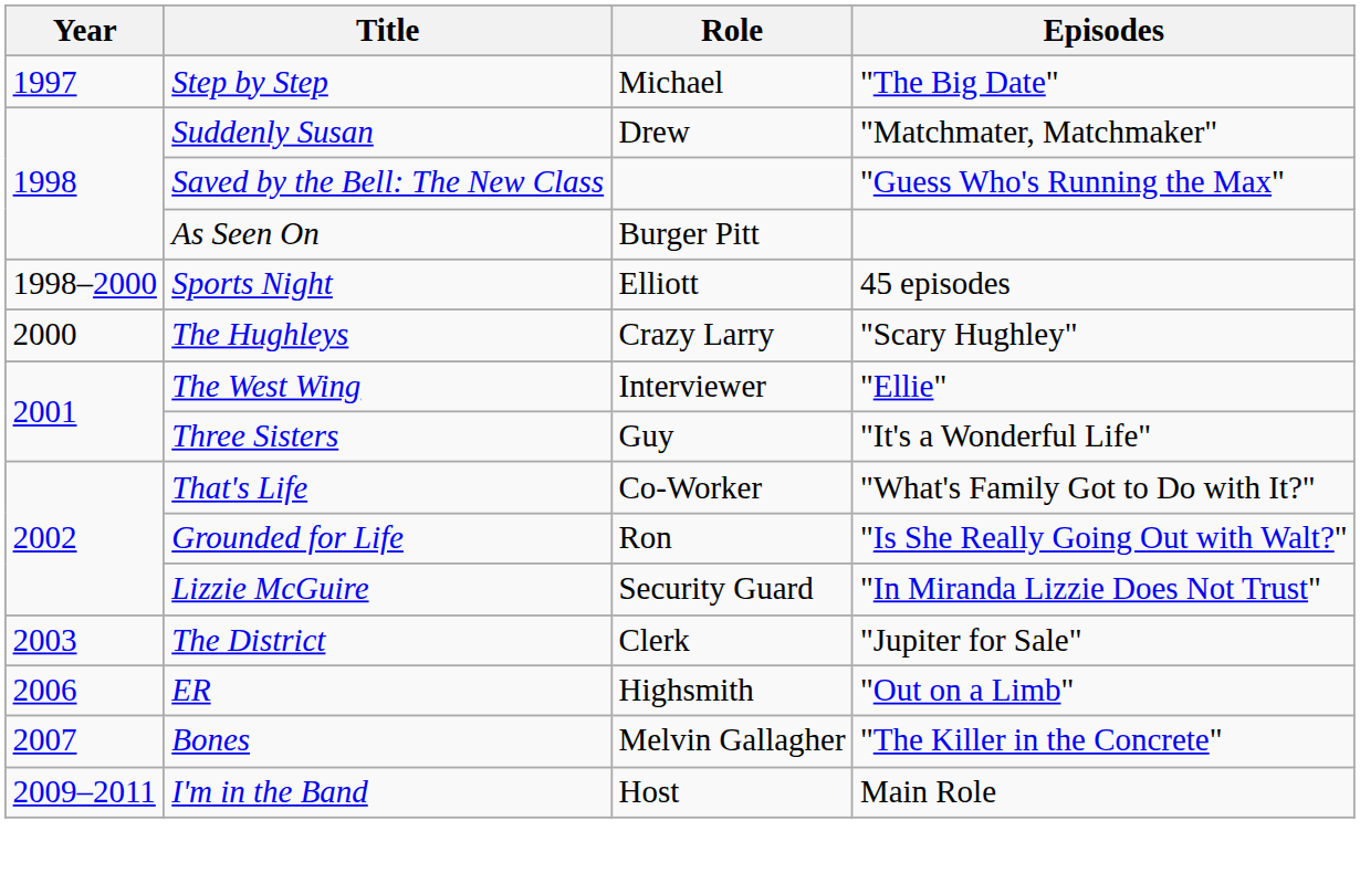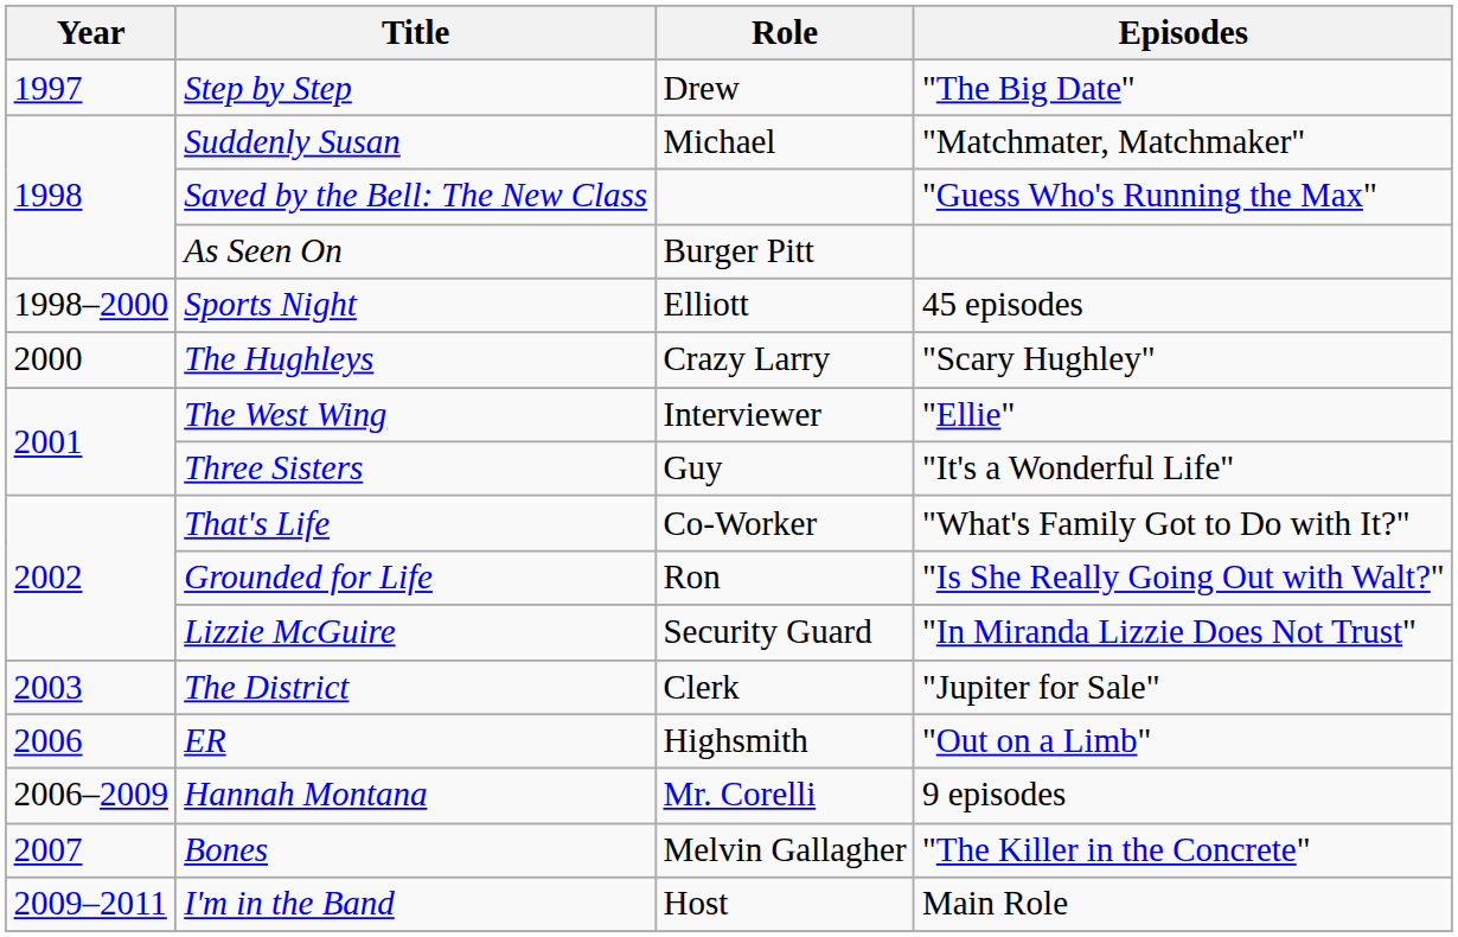Step by Step | Role: Michael -> Drew
Suddenly Susan | Role: Drew -> Michael
+ row: 2006–2009 | Hannah Montana | Mr. Corelli | 9 episodes
